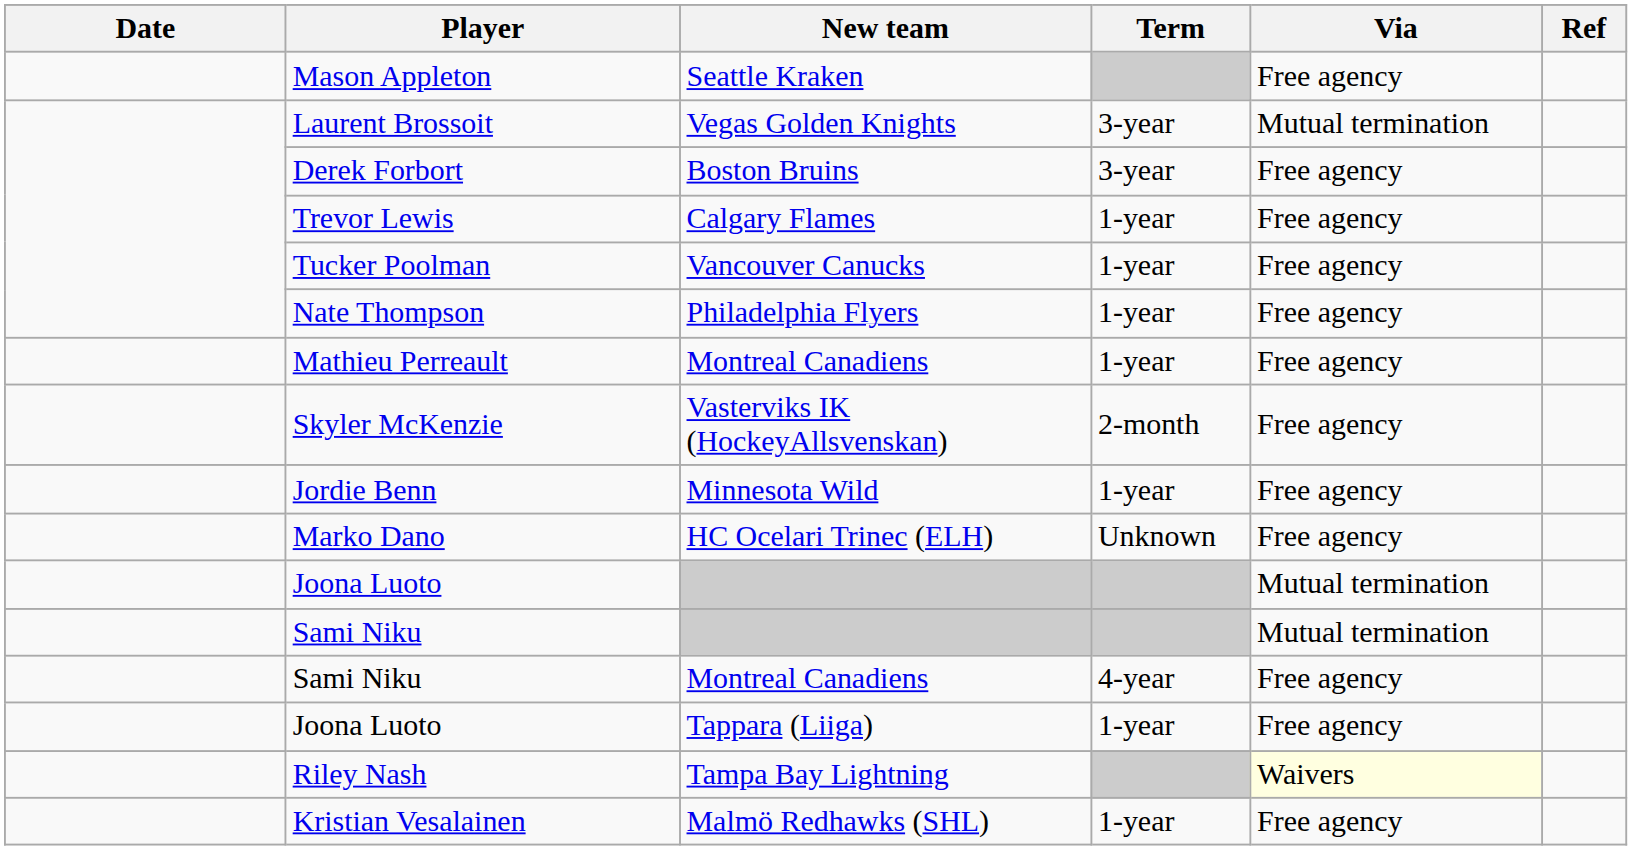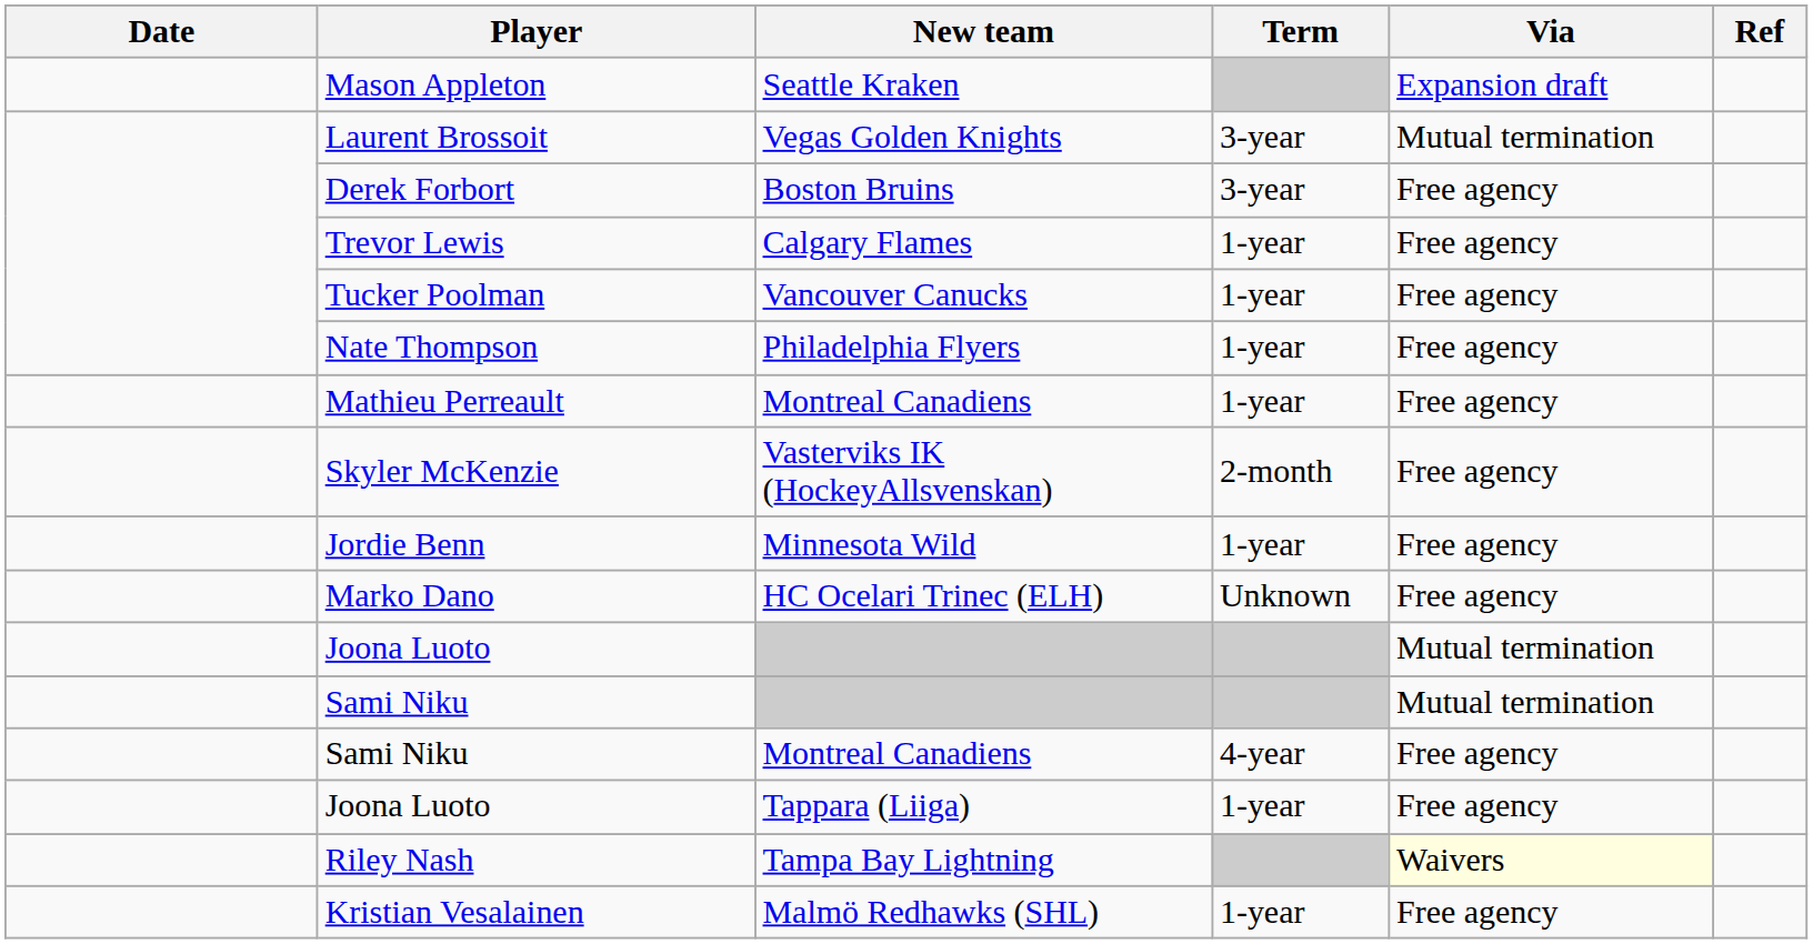Mason Appleton | Via: Free agency -> Expansion draft
